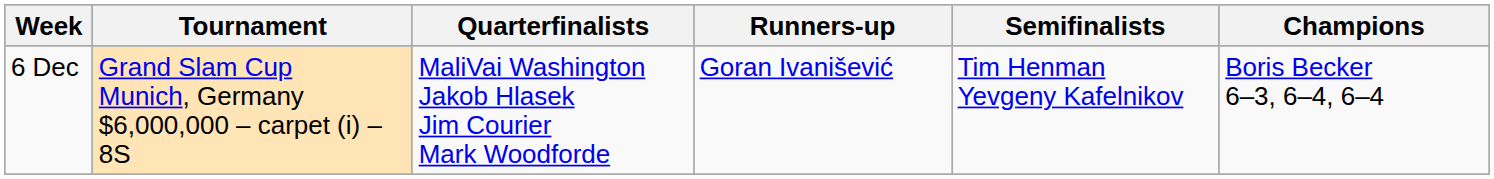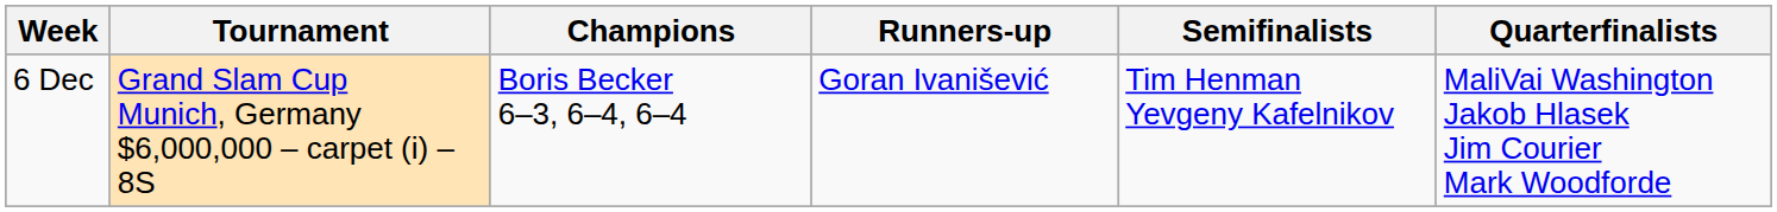columns swapped: Champions <-> Quarterfinalists
